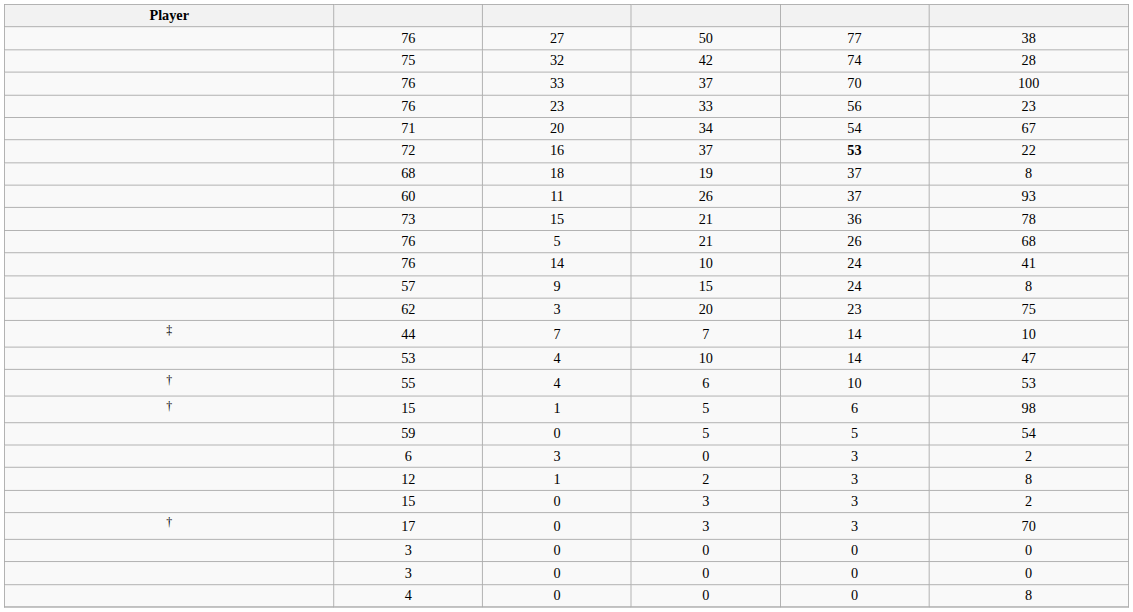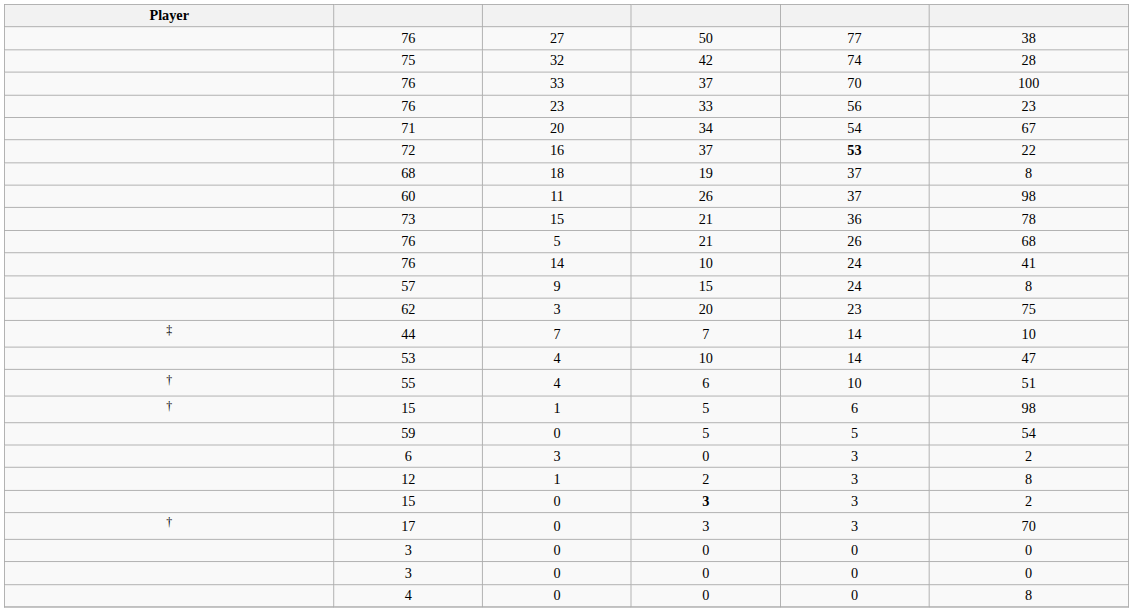60 | column 6: 93 -> 98
55 | column 6: 53 -> 51
15 / 0 | column 4: normal -> bold
